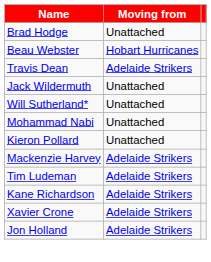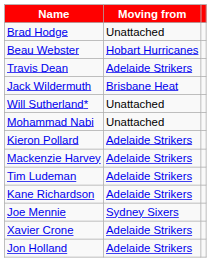Jack Wildermuth | Moving from: Unattached -> Brisbane Heat
Kieron Pollard | Moving from: Unattached -> Adelaide Strikers
+ row: Joe Mennie | Sydney Sixers
